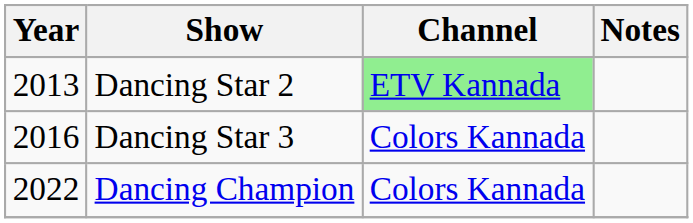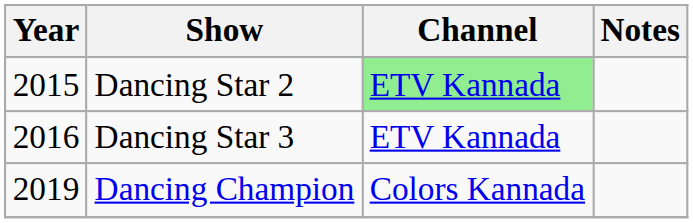Dancing Star 2 | Year: 2013 -> 2015
Dancing Star 3 | Channel: Colors Kannada -> ETV Kannada
Dancing Champion | Year: 2022 -> 2019
